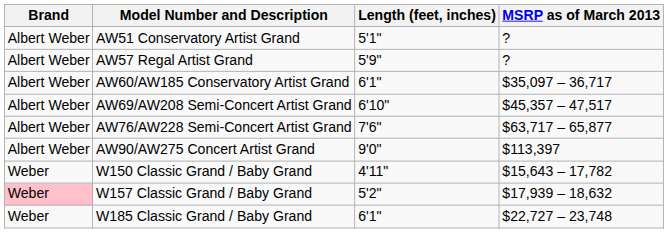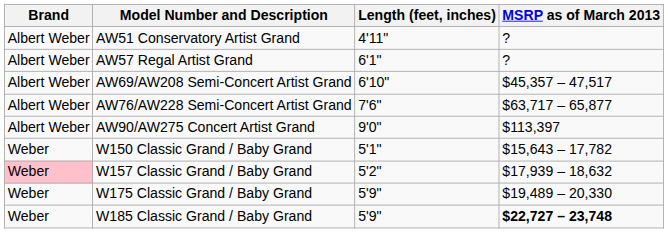AW51 Conservatory Artist Grand | Length (feet, inches): 5'1" -> 4'11"
AW57 Regal Artist Grand | Length (feet, inches): 5'9" -> 6'1"
- row: Albert Weber | AW60/AW185 Conservatory Artist Grand | 6'1" | $35,097 – 36,717
W150 Classic Grand / Baby Grand | Length (feet, inches): 4'11" -> 5'1"
+ row: Weber | W175 Classic Grand / Baby Grand | 5'9" | $19,489 – 20,330
W185 Classic Grand / Baby Grand | Length (feet, inches): 6'1" -> 5'9"
W185 Classic Grand / Baby Grand | MSRP as of March 2013: normal -> bold
